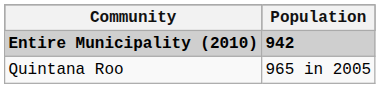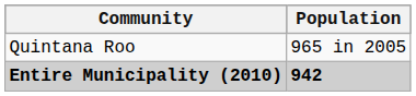rows swapped: Entire Municipality (2010) <-> Quintana Roo
